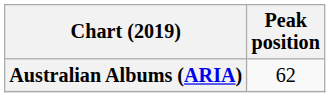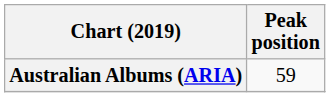Australian Albums (ARIA) | Peak position: 62 -> 59
